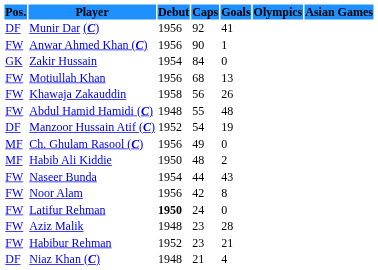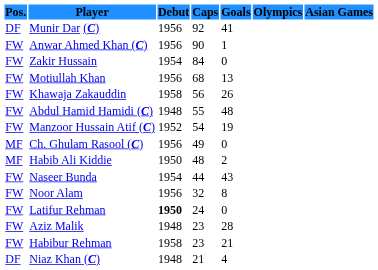Zakir Hussain | Pos.: GK -> FW
Manzoor Hussain Atif (C) | Pos.: DF -> FW
Noor Alam | Caps: 42 -> 32
Habibur Rehman | Debut: 1952 -> 1958
